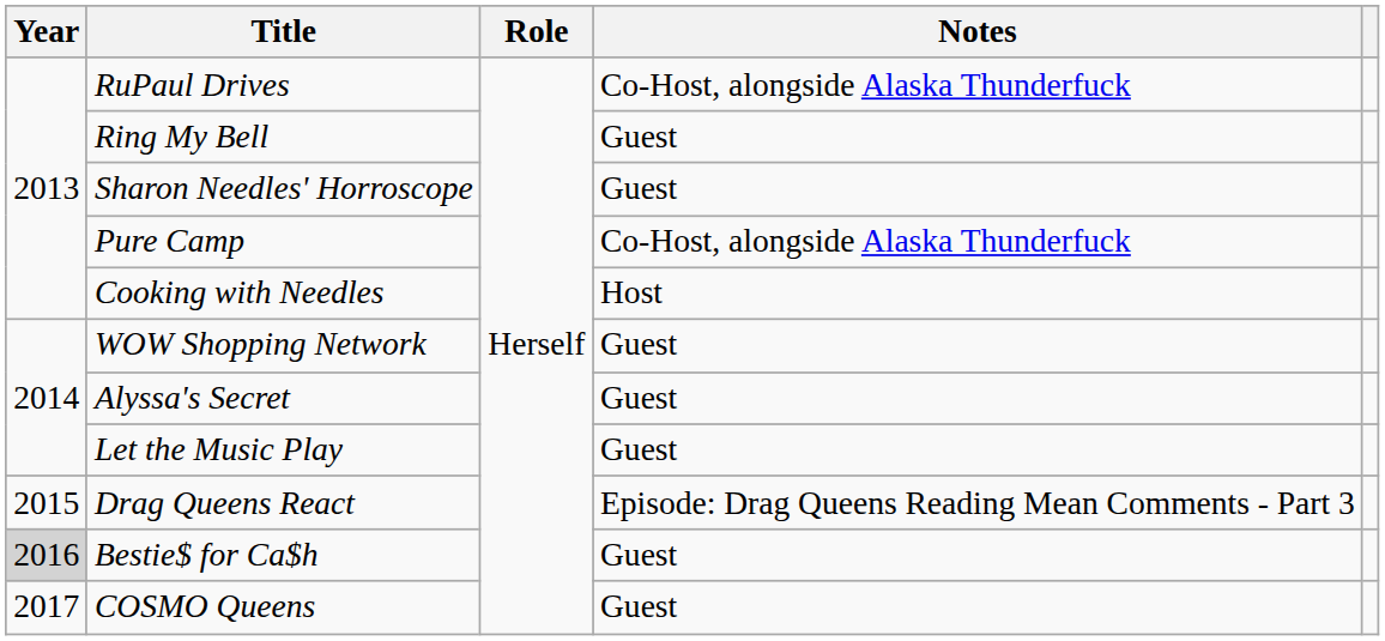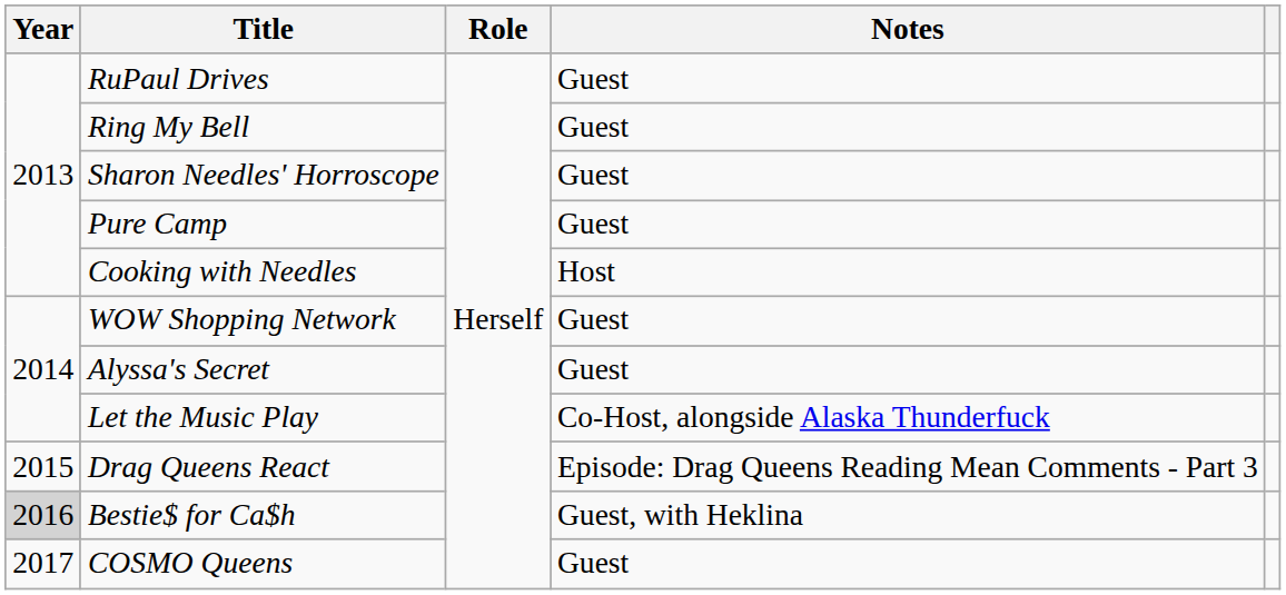RuPaul Drives | Notes: Co-Host, alongside Alaska Thunderfuck -> Guest
Pure Camp | Notes: Co-Host, alongside Alaska Thunderfuck -> Guest
Let the Music Play | Notes: Guest -> Co-Host, alongside Alaska Thunderfuck
Bestie$ for Ca$h | Notes: Guest -> Guest, with Heklina
